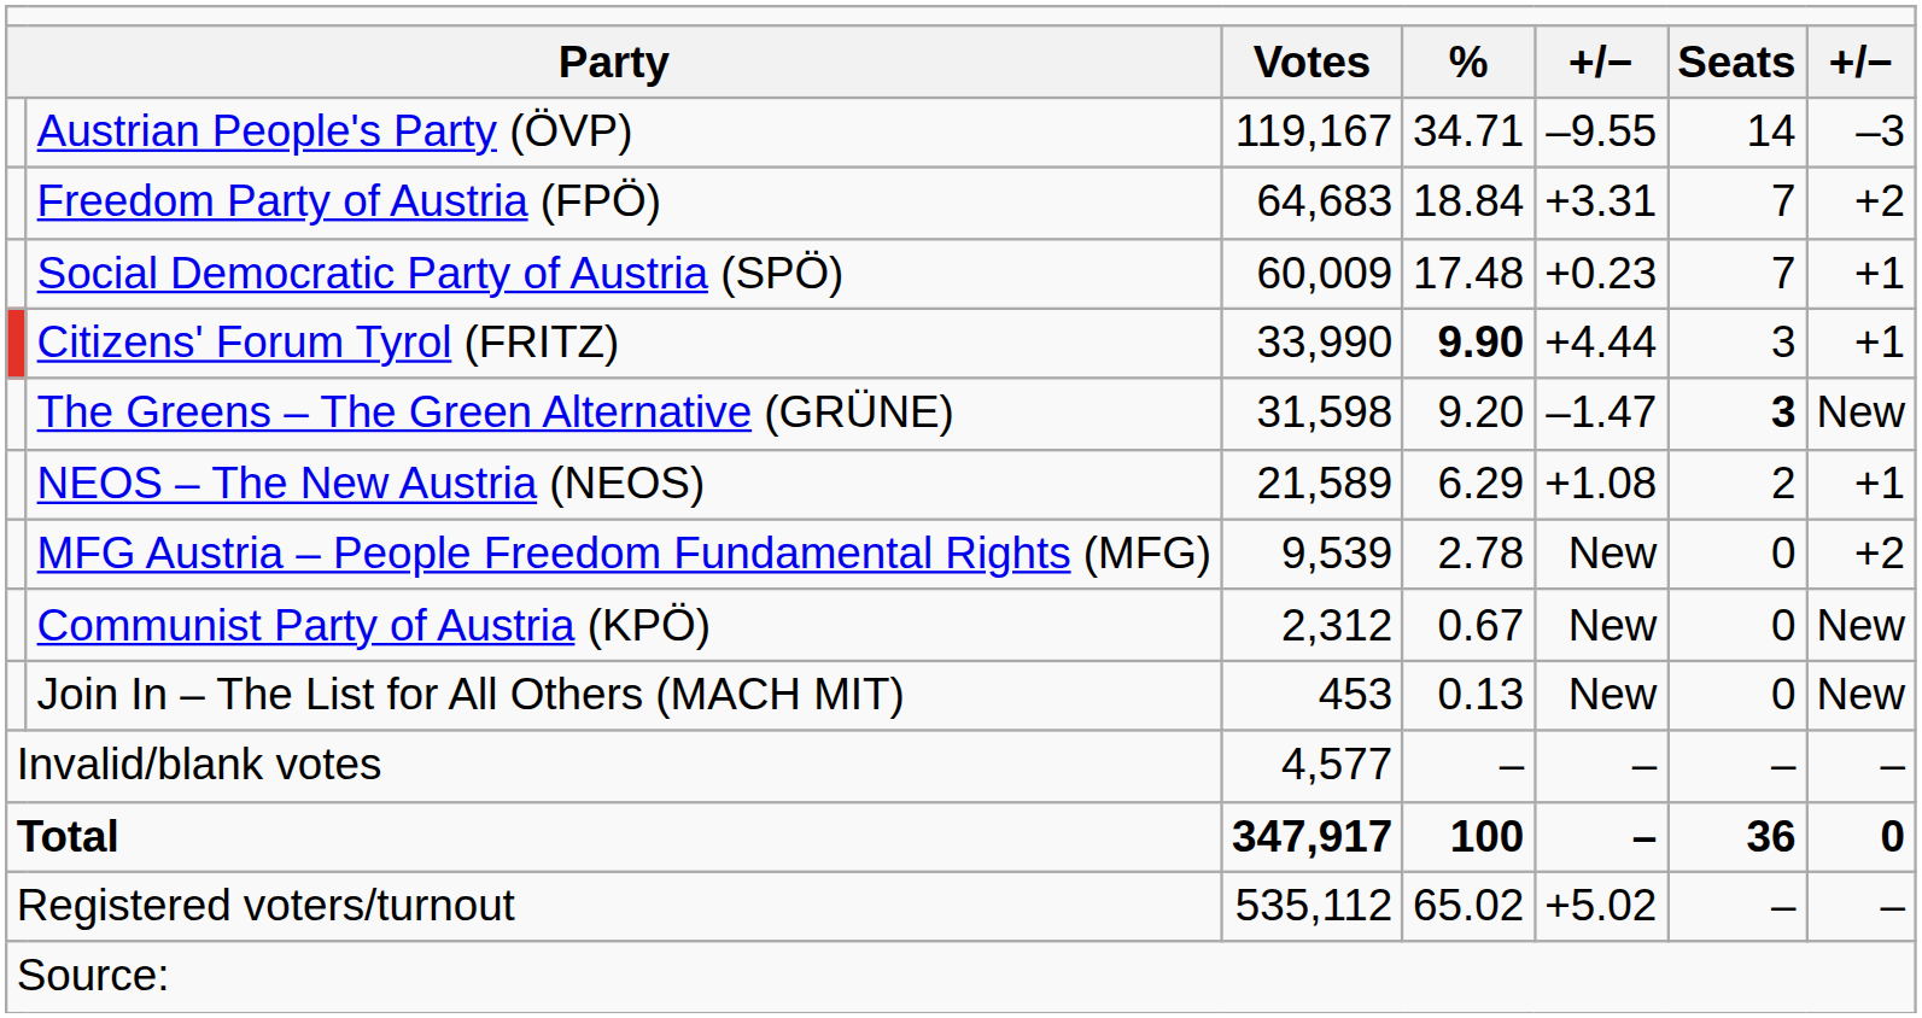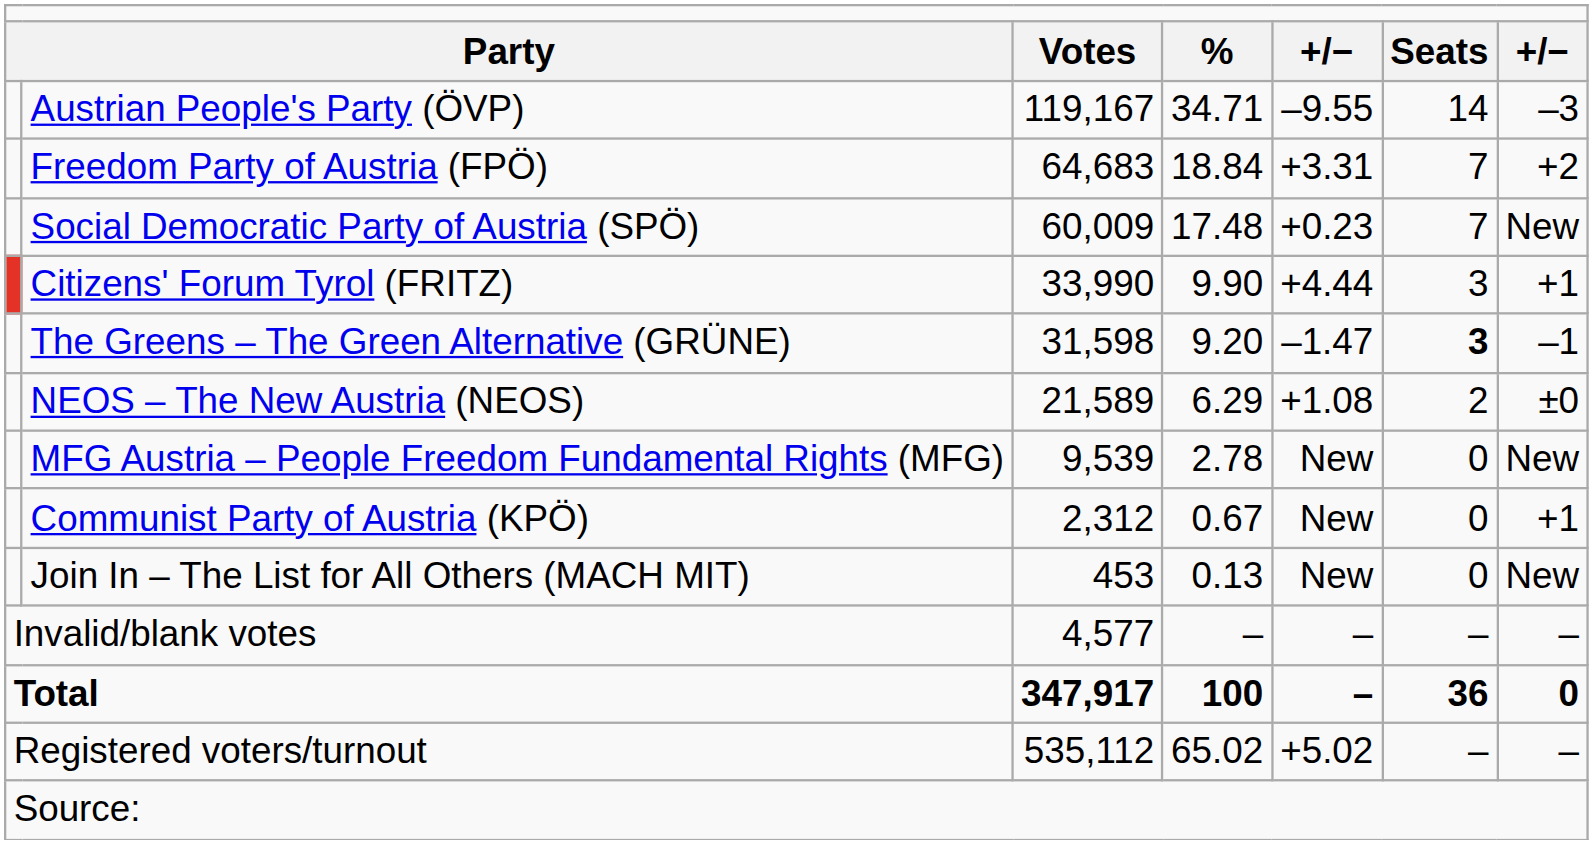Social Democratic Party of Austria (SPÖ) | column 7: +1 -> New
Citizens' Forum Tyrol (FRITZ) | column 4: bold -> normal
The Greens – The Green Alternative (GRÜNE) | column 7: New -> –1
NEOS – The New Austria (NEOS) | column 7: +1 -> ±0
MFG Austria – People Freedom Fundamental Rights (MFG) | column 7: +2 -> New
Communist Party of Austria (KPÖ) | column 7: New -> +1
